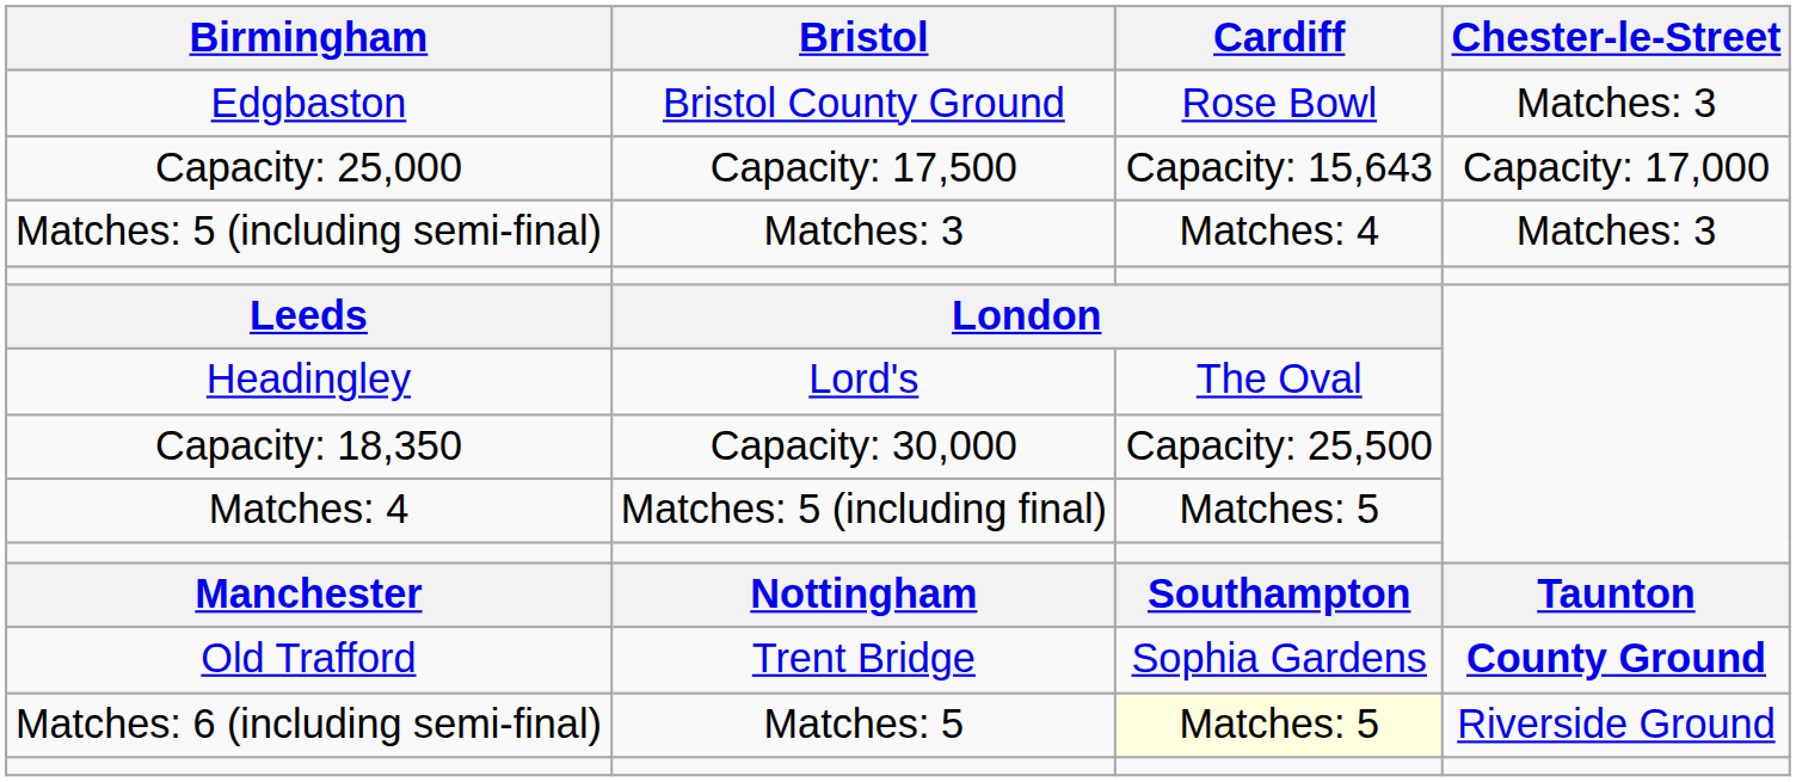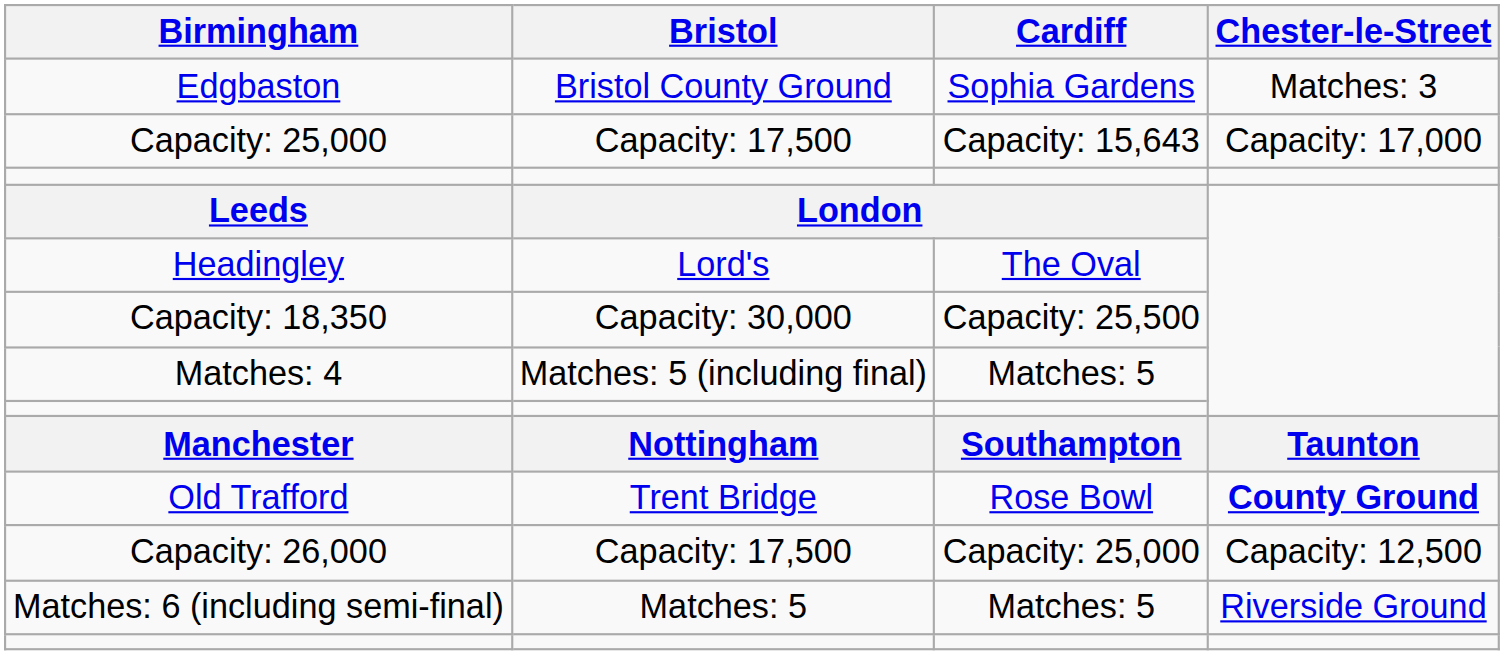Edgbaston | Cardiff: Rose Bowl -> Sophia Gardens
- row: Matches: 5 (including semi-final) | Matches: 3 | Matches: 4 | Matches: 3
Old Trafford | Cardiff: Sophia Gardens -> Rose Bowl
+ row: Capacity: 26,000 | Capacity: 17,500 | Capacity: 25,000 | Capacity: 12,500
Matches: 6 (including semi-final) | Cardiff: lightyellow background -> no background
